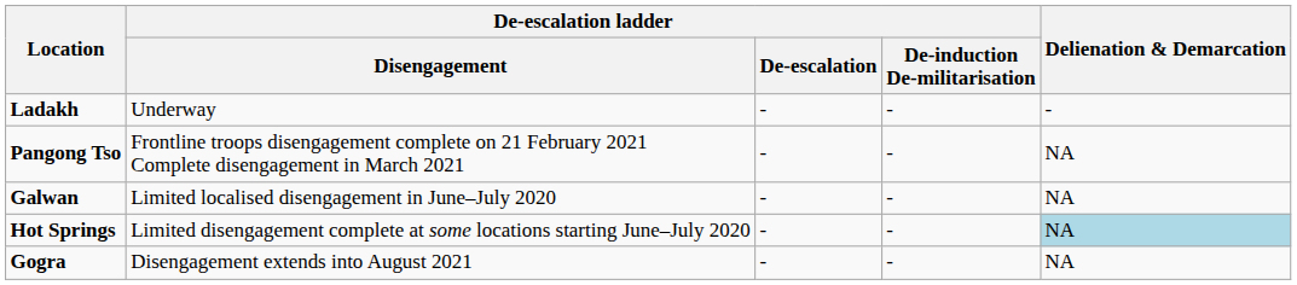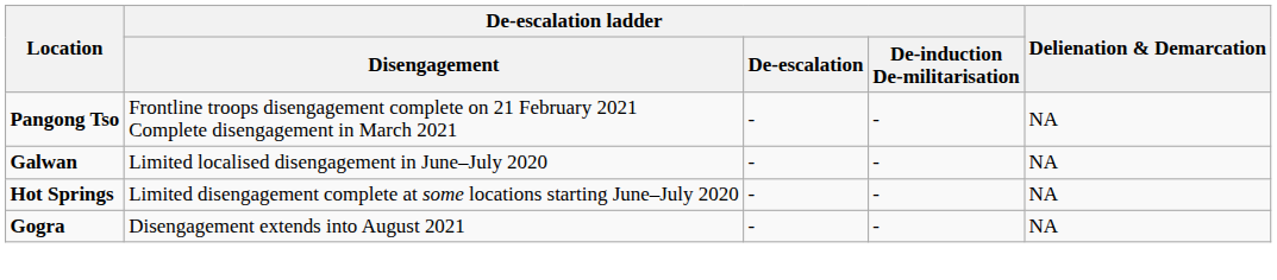- row: Ladakh | Underway | - | - | -
Hot Springs | Delienation & Demarcation: lightblue background -> no background
